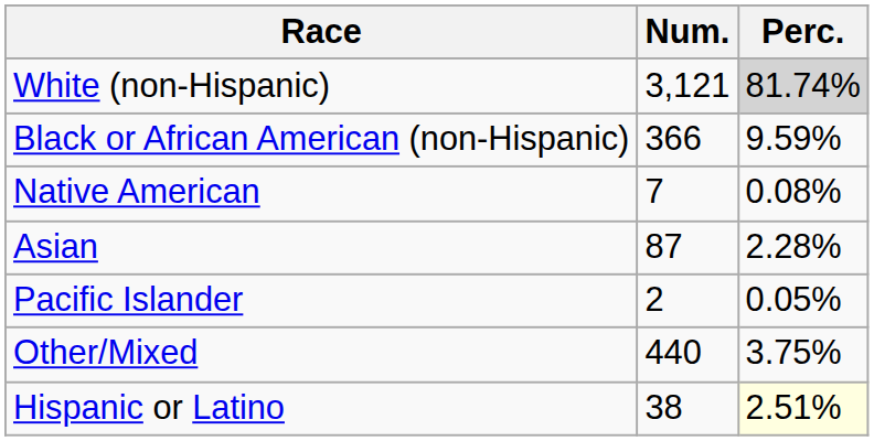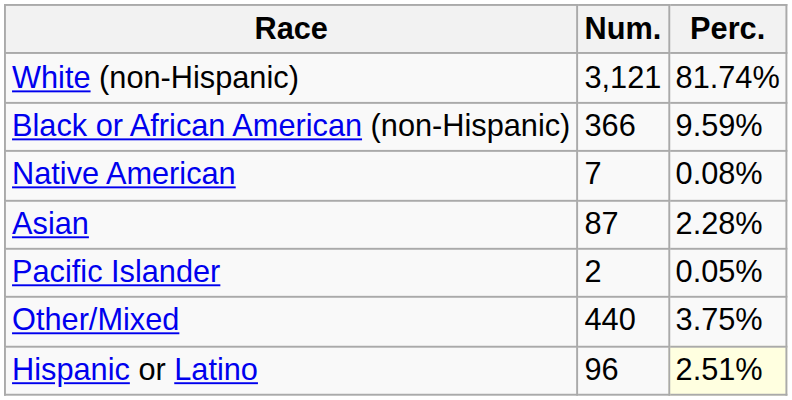White (non-Hispanic) | Perc.: lightgrey background -> no background
Hispanic or Latino | Num.: 38 -> 96
